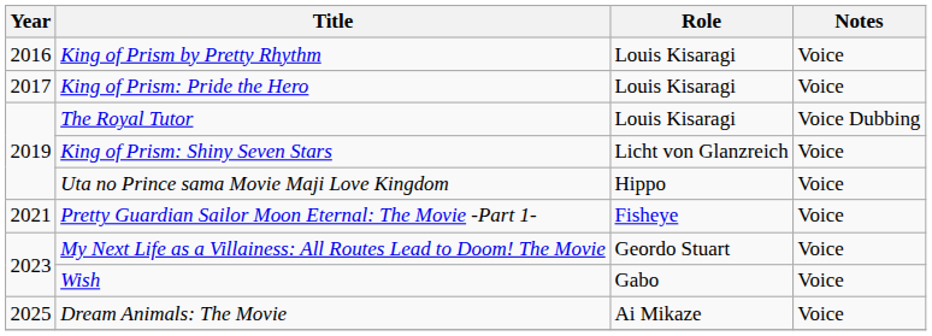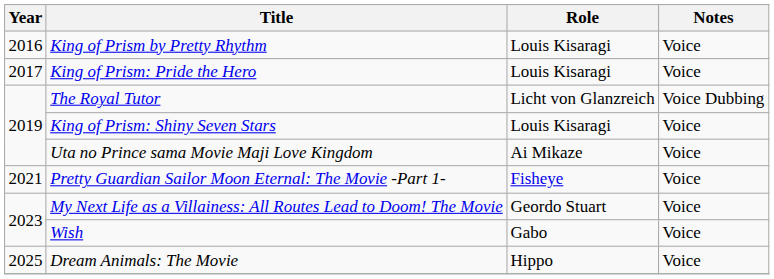The Royal Tutor | Role: Louis Kisaragi -> Licht von Glanzreich
King of Prism: Shiny Seven Stars | Role: Licht von Glanzreich -> Louis Kisaragi
Uta no Prince sama Movie Maji Love Kingdom | Role: Hippo -> Ai Mikaze
Dream Animals: The Movie | Role: Ai Mikaze -> Hippo
